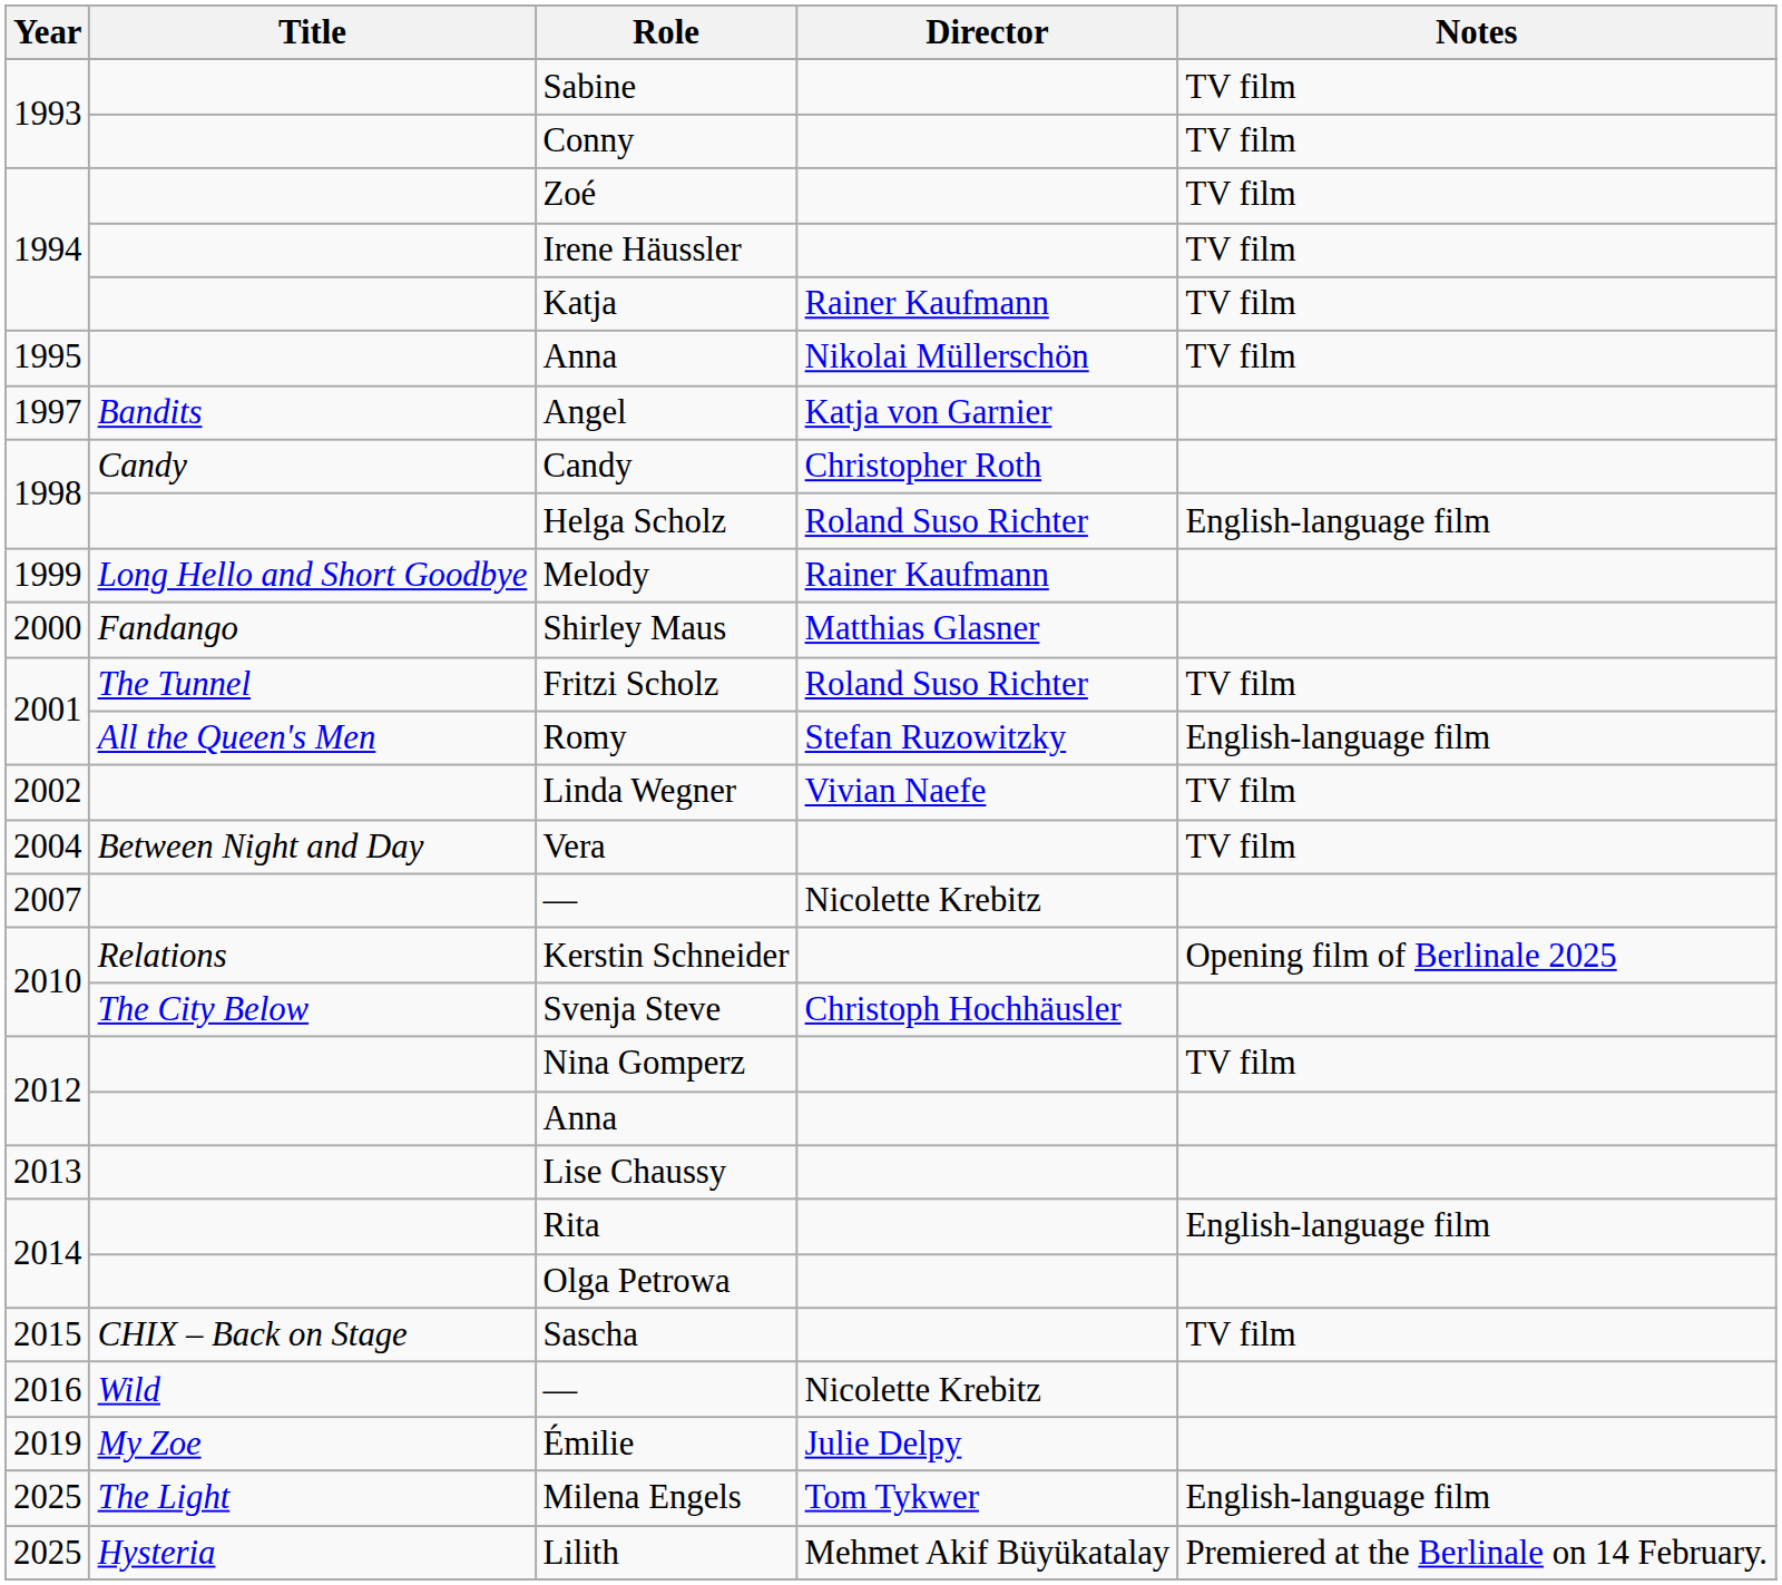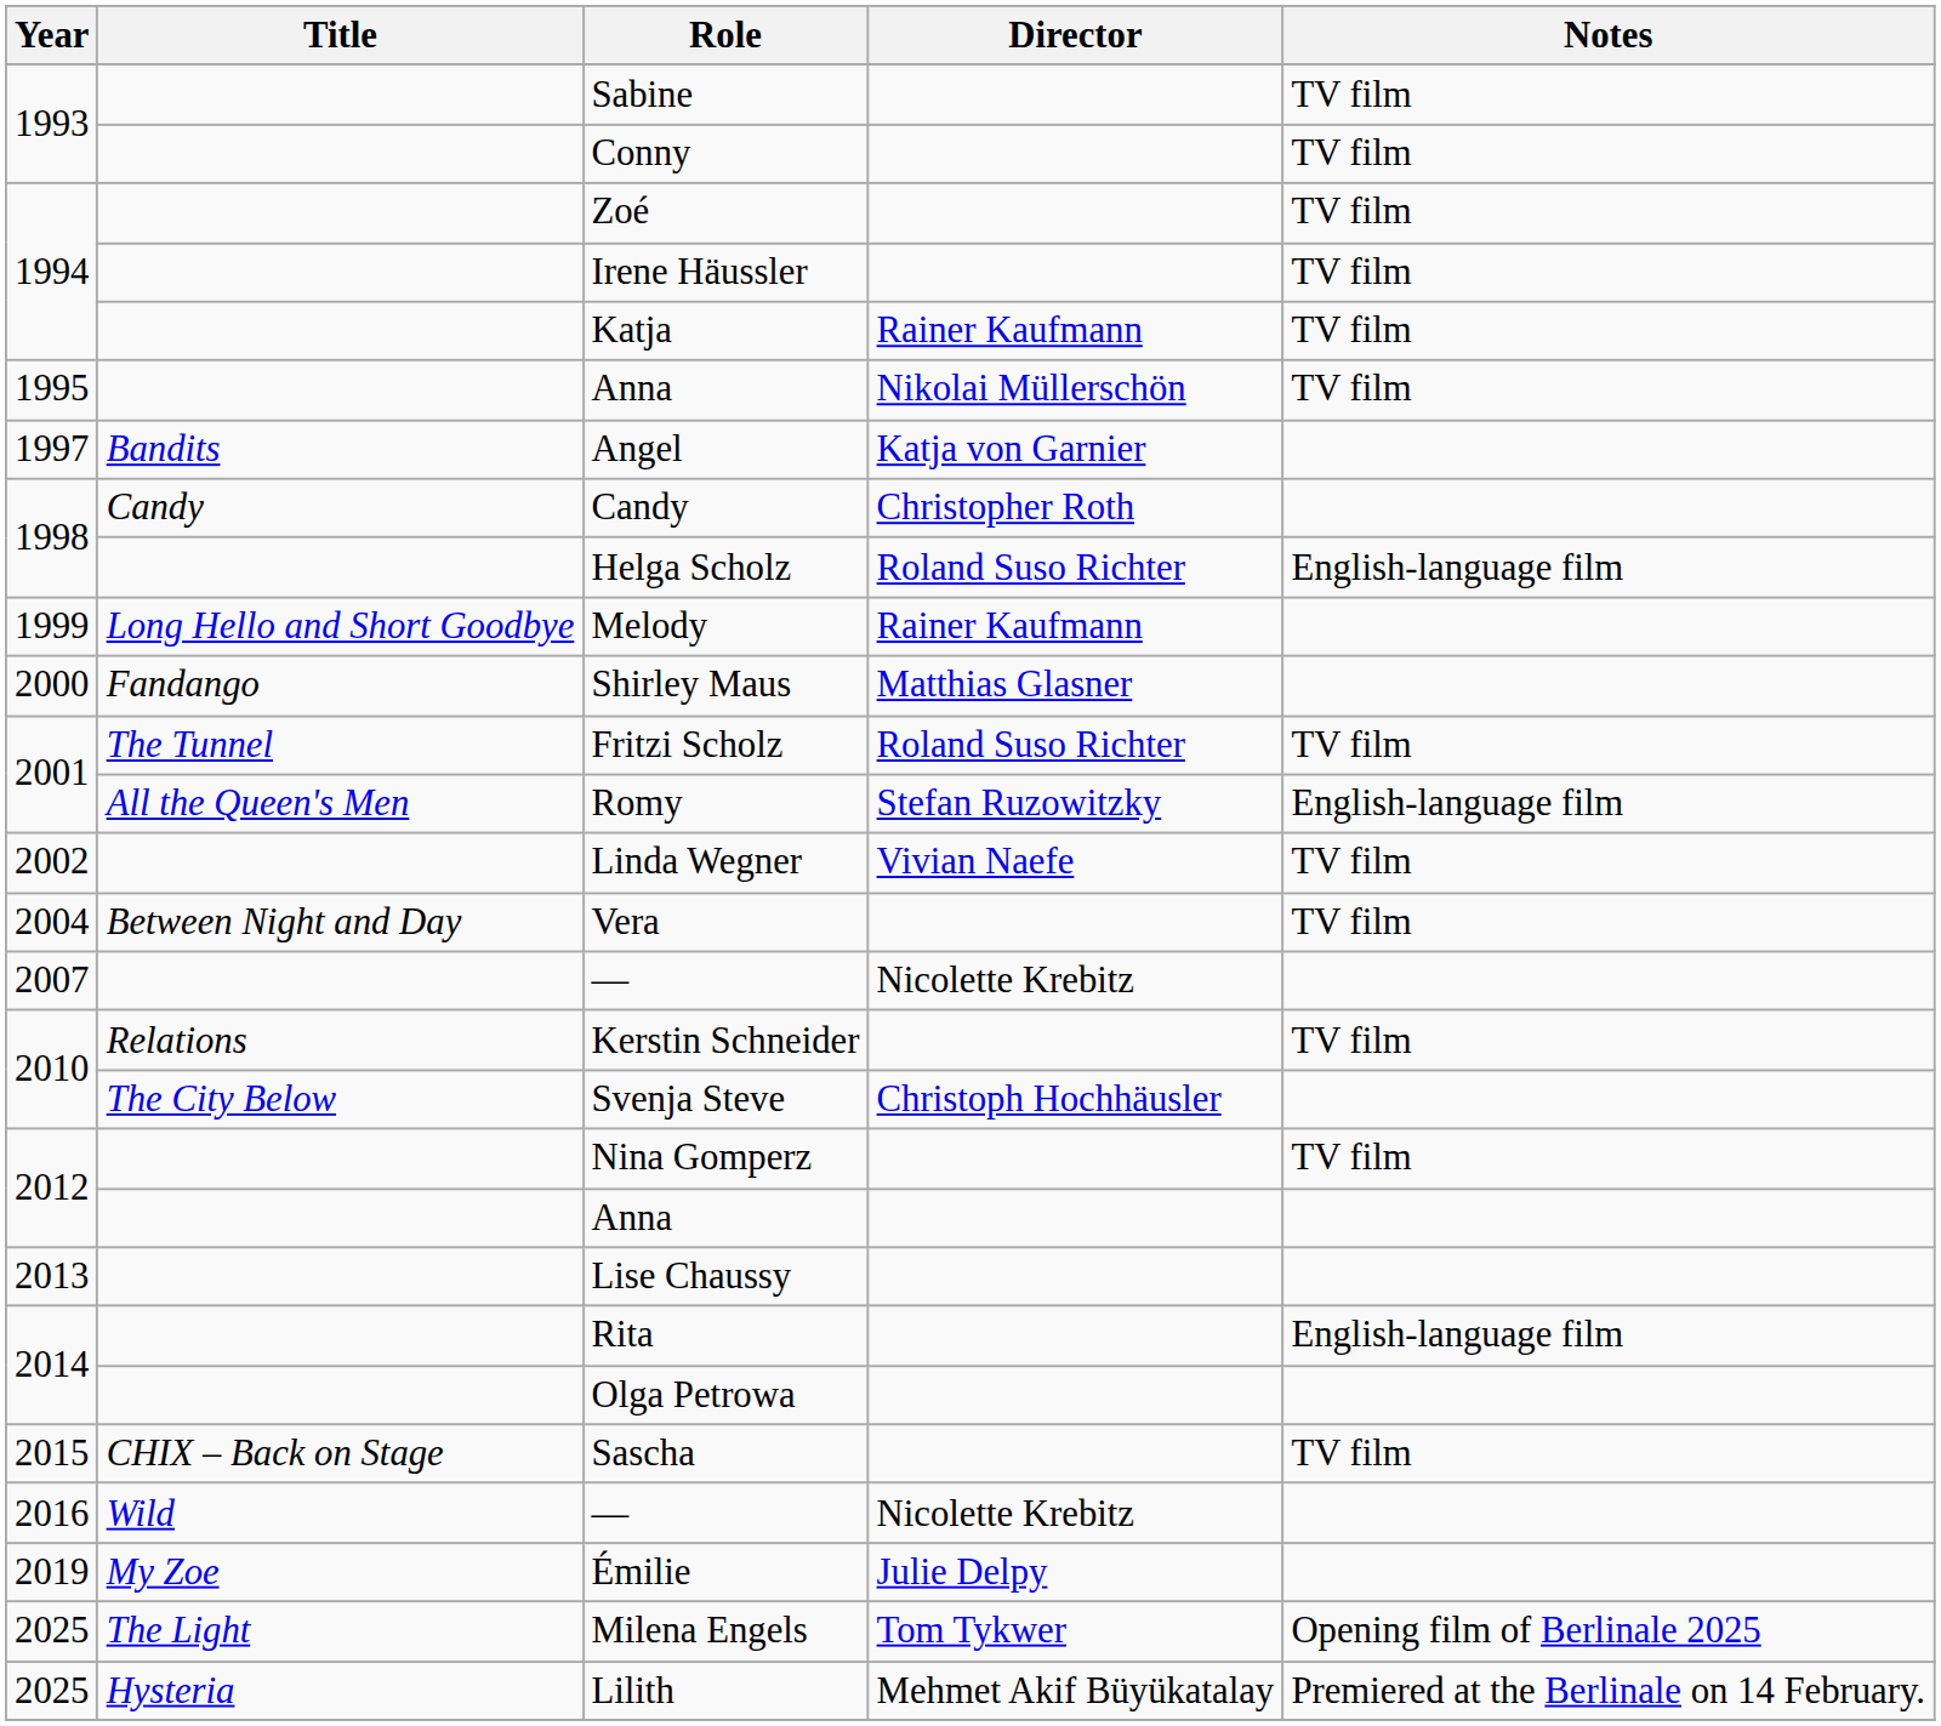Kerstin Schneider | Notes: Opening film of Berlinale 2025 -> TV film
Milena Engels | Notes: English-language film -> Opening film of Berlinale 2025
